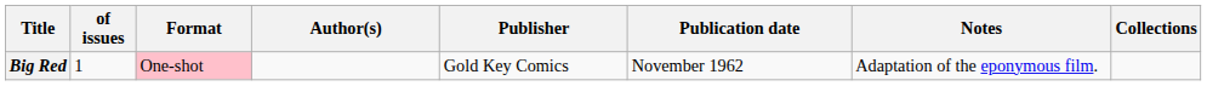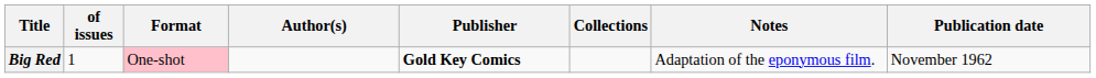columns swapped: Publication date <-> Collections
Big Red | Publisher: normal -> bold
